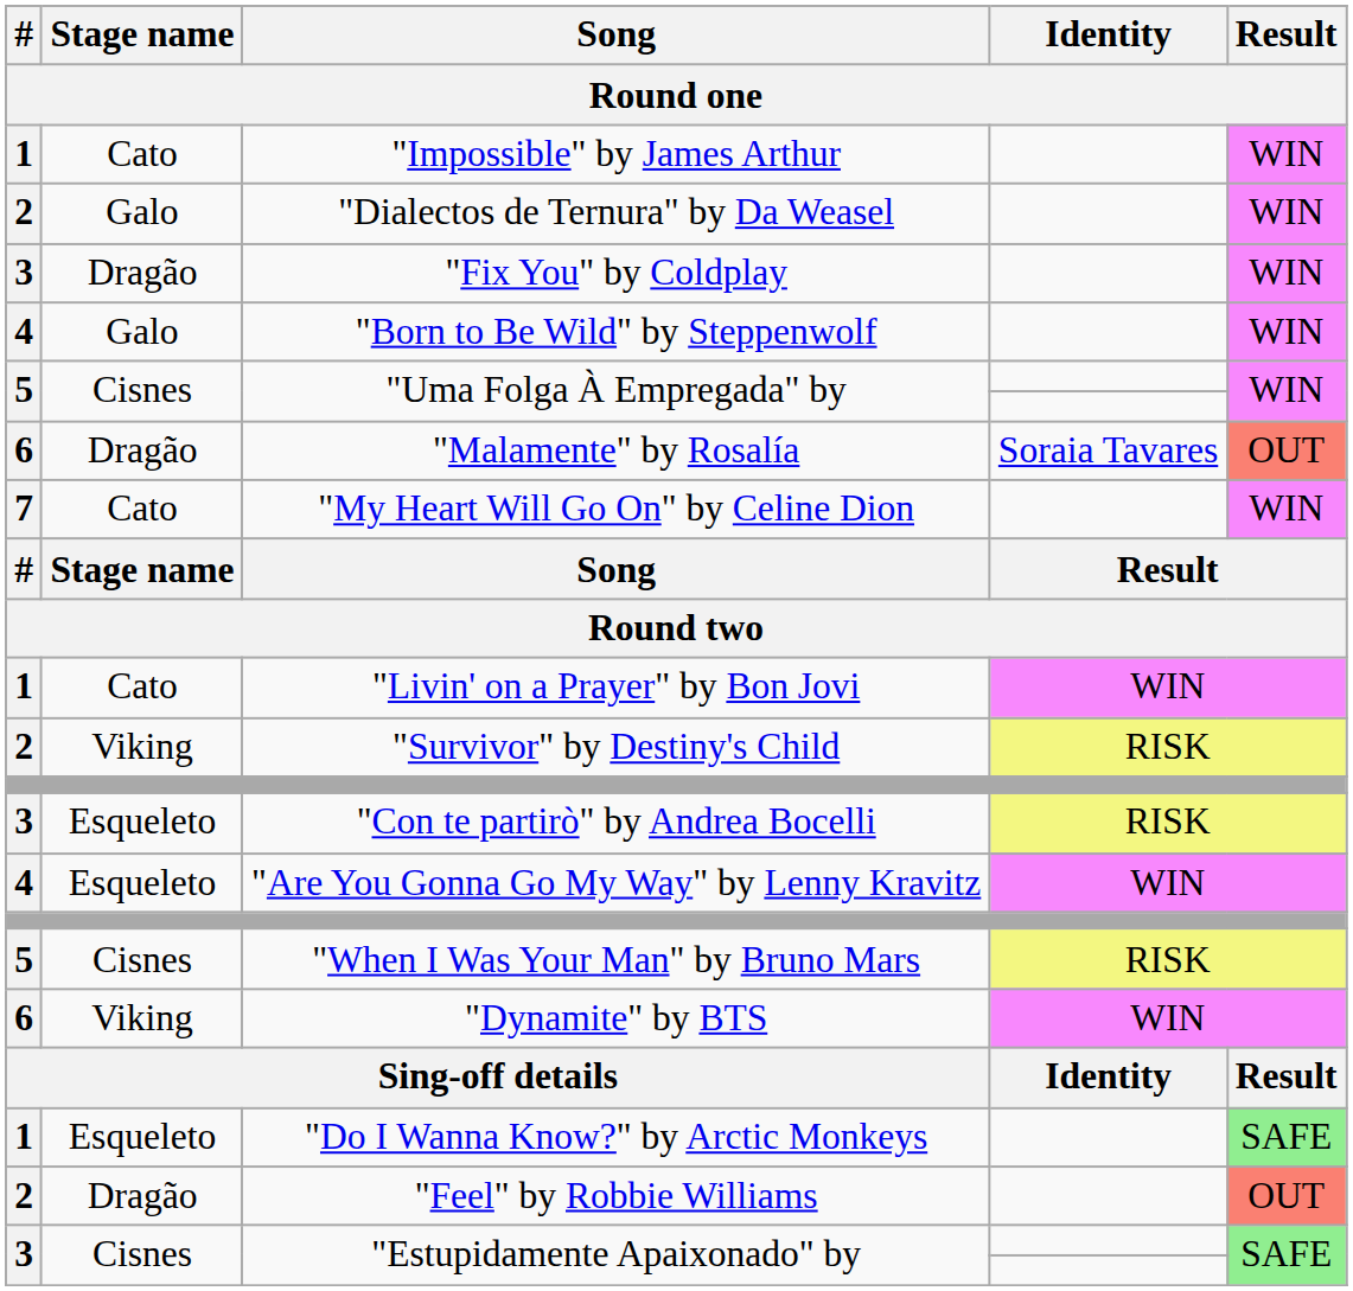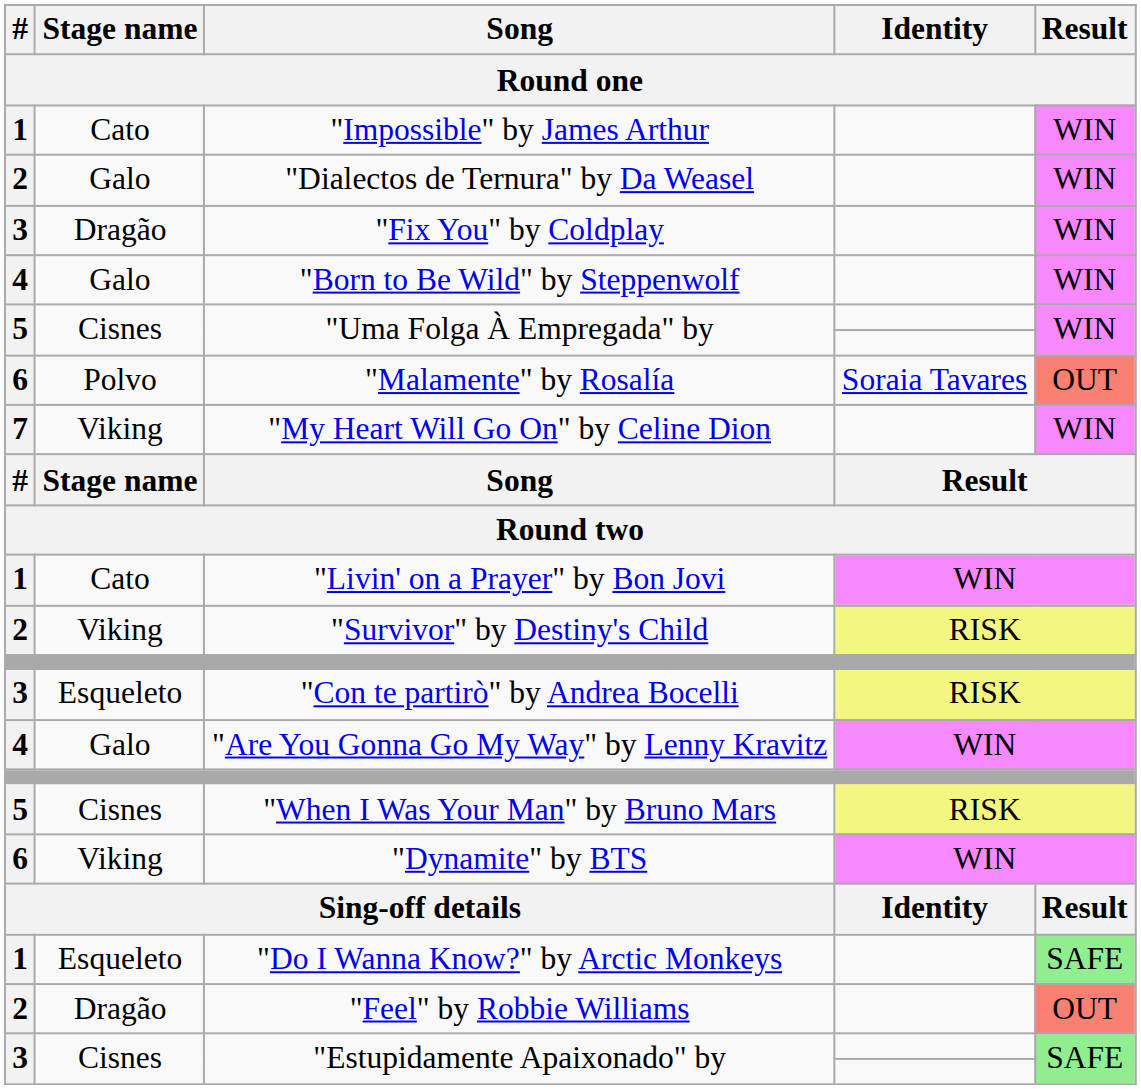"Malamente" by Rosalía | Stage name: Dragão -> Polvo
"My Heart Will Go On" by Celine Dion | Stage name: Cato -> Viking
"Are You Gonna Go My Way" by Lenny Kravitz | Stage name: Esqueleto -> Galo
